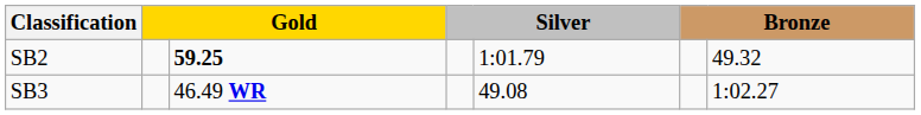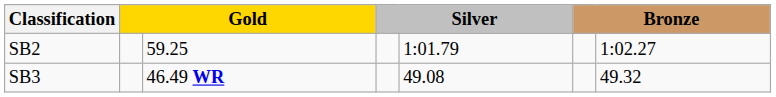SB2 | column 3: bold -> normal
SB2 | column 7: 49.32 -> 1:02.27
SB3 | column 7: 1:02.27 -> 49.32
